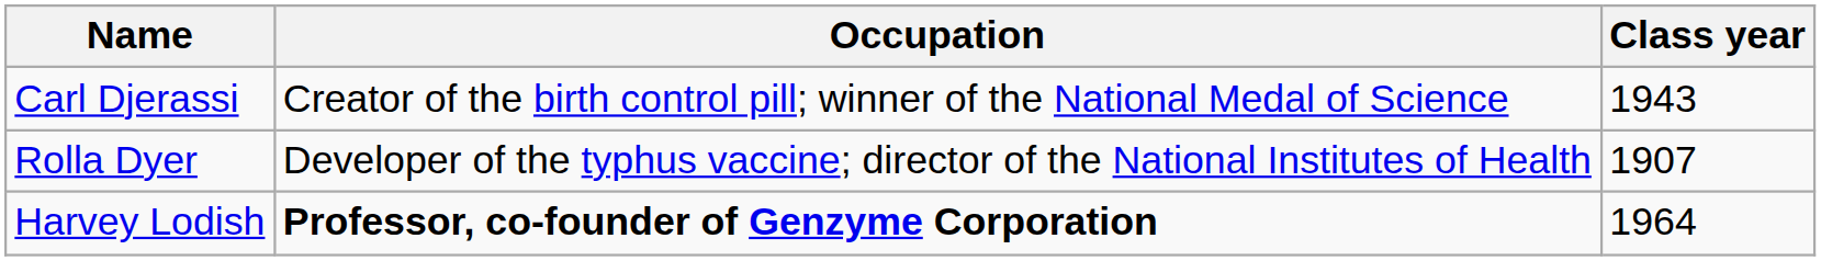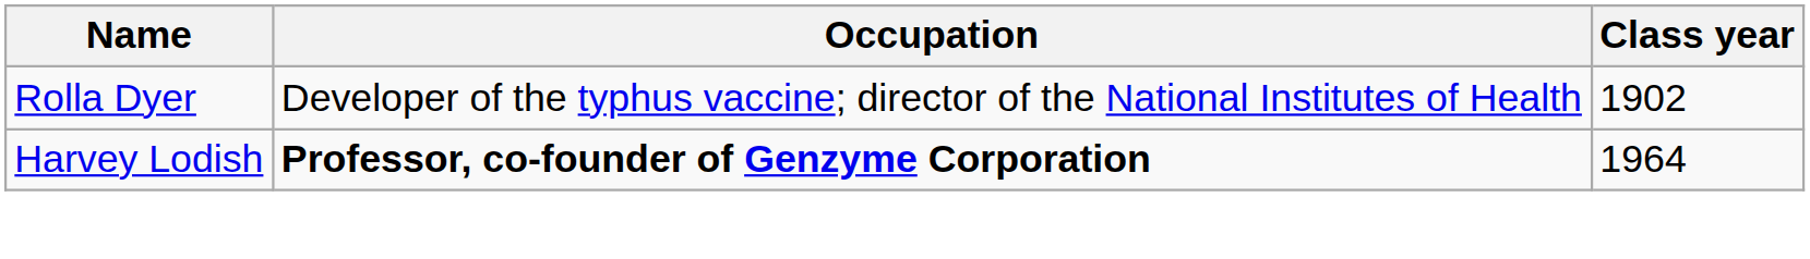- row: Carl Djerassi | Creator of the birth control pill; winner of the National Medal of Science | 1943
Rolla Dyer | Class year: 1907 -> 1902
